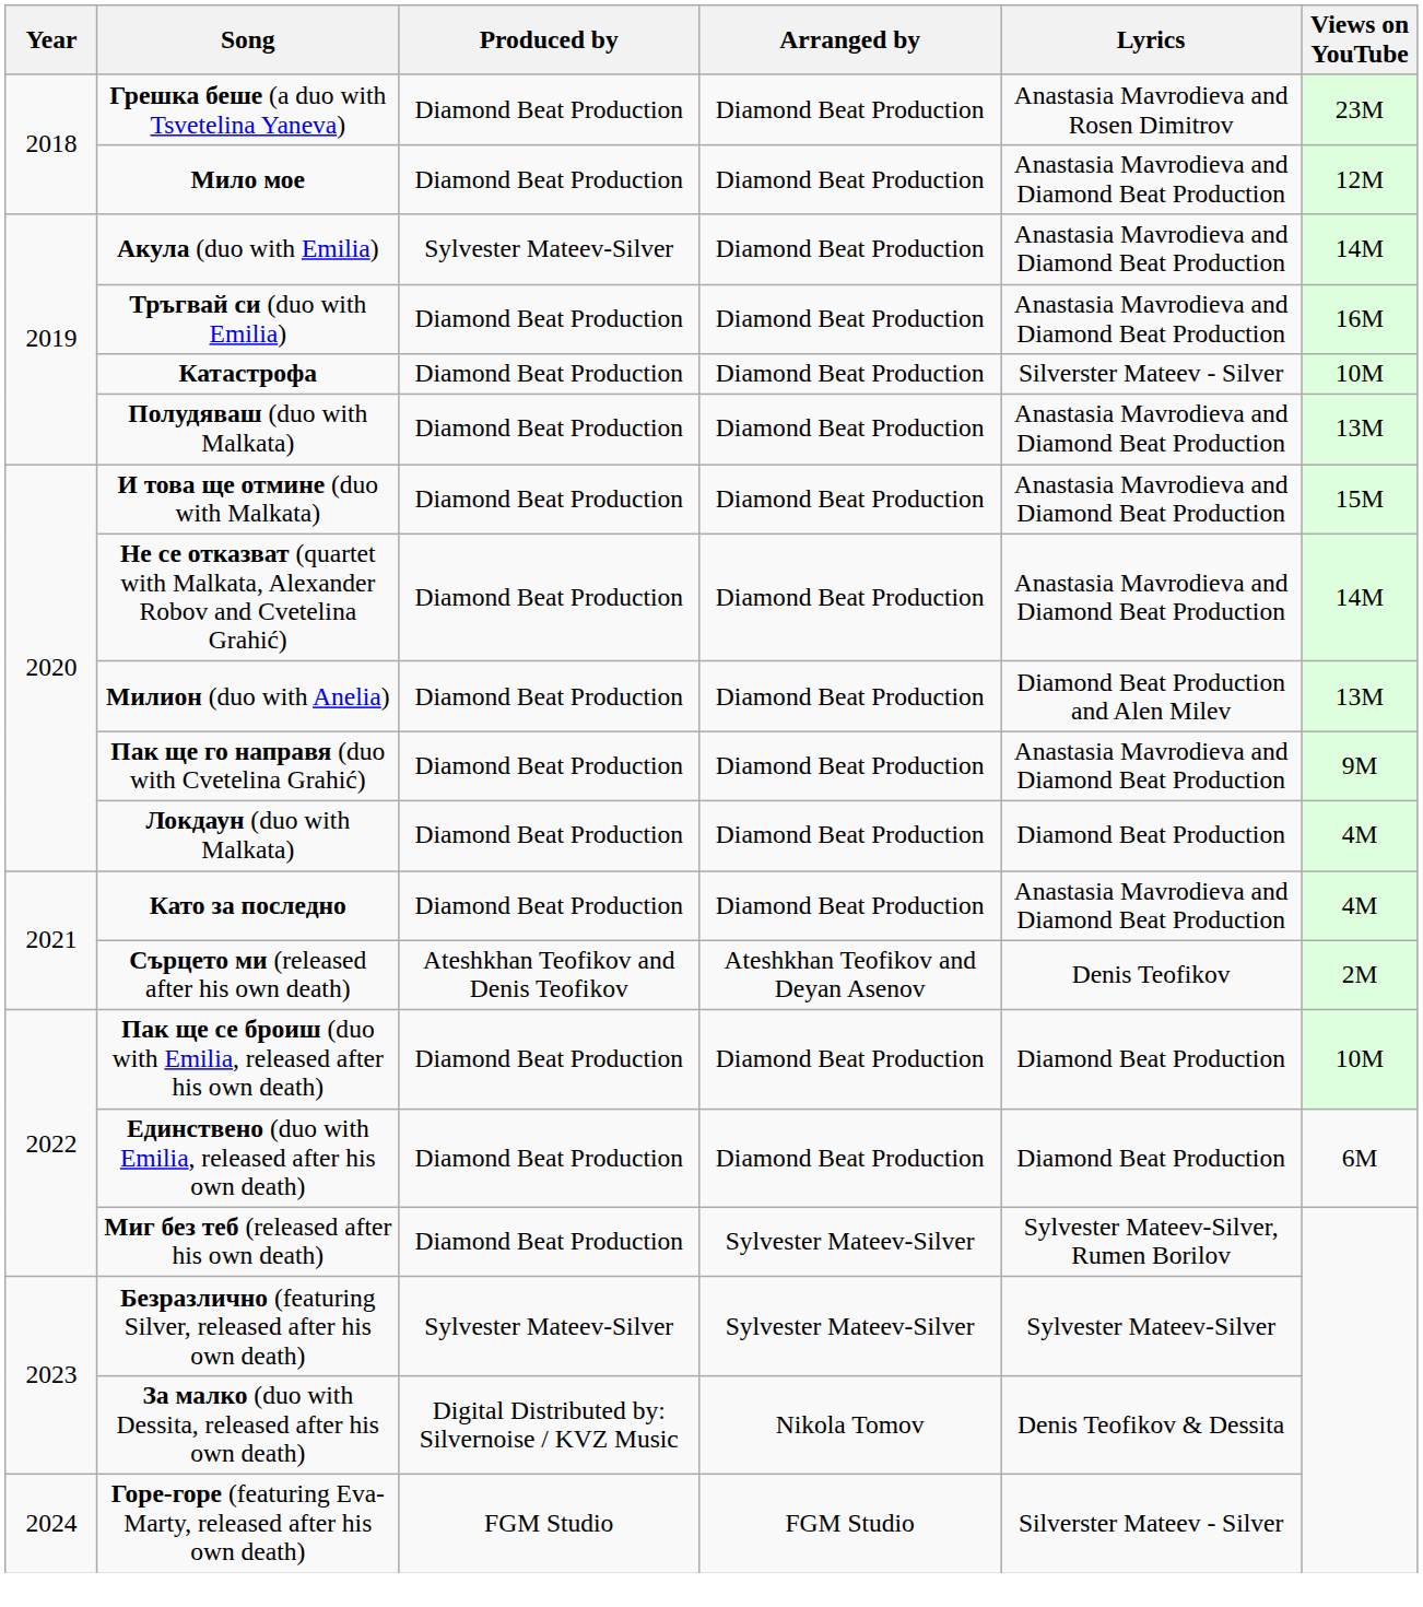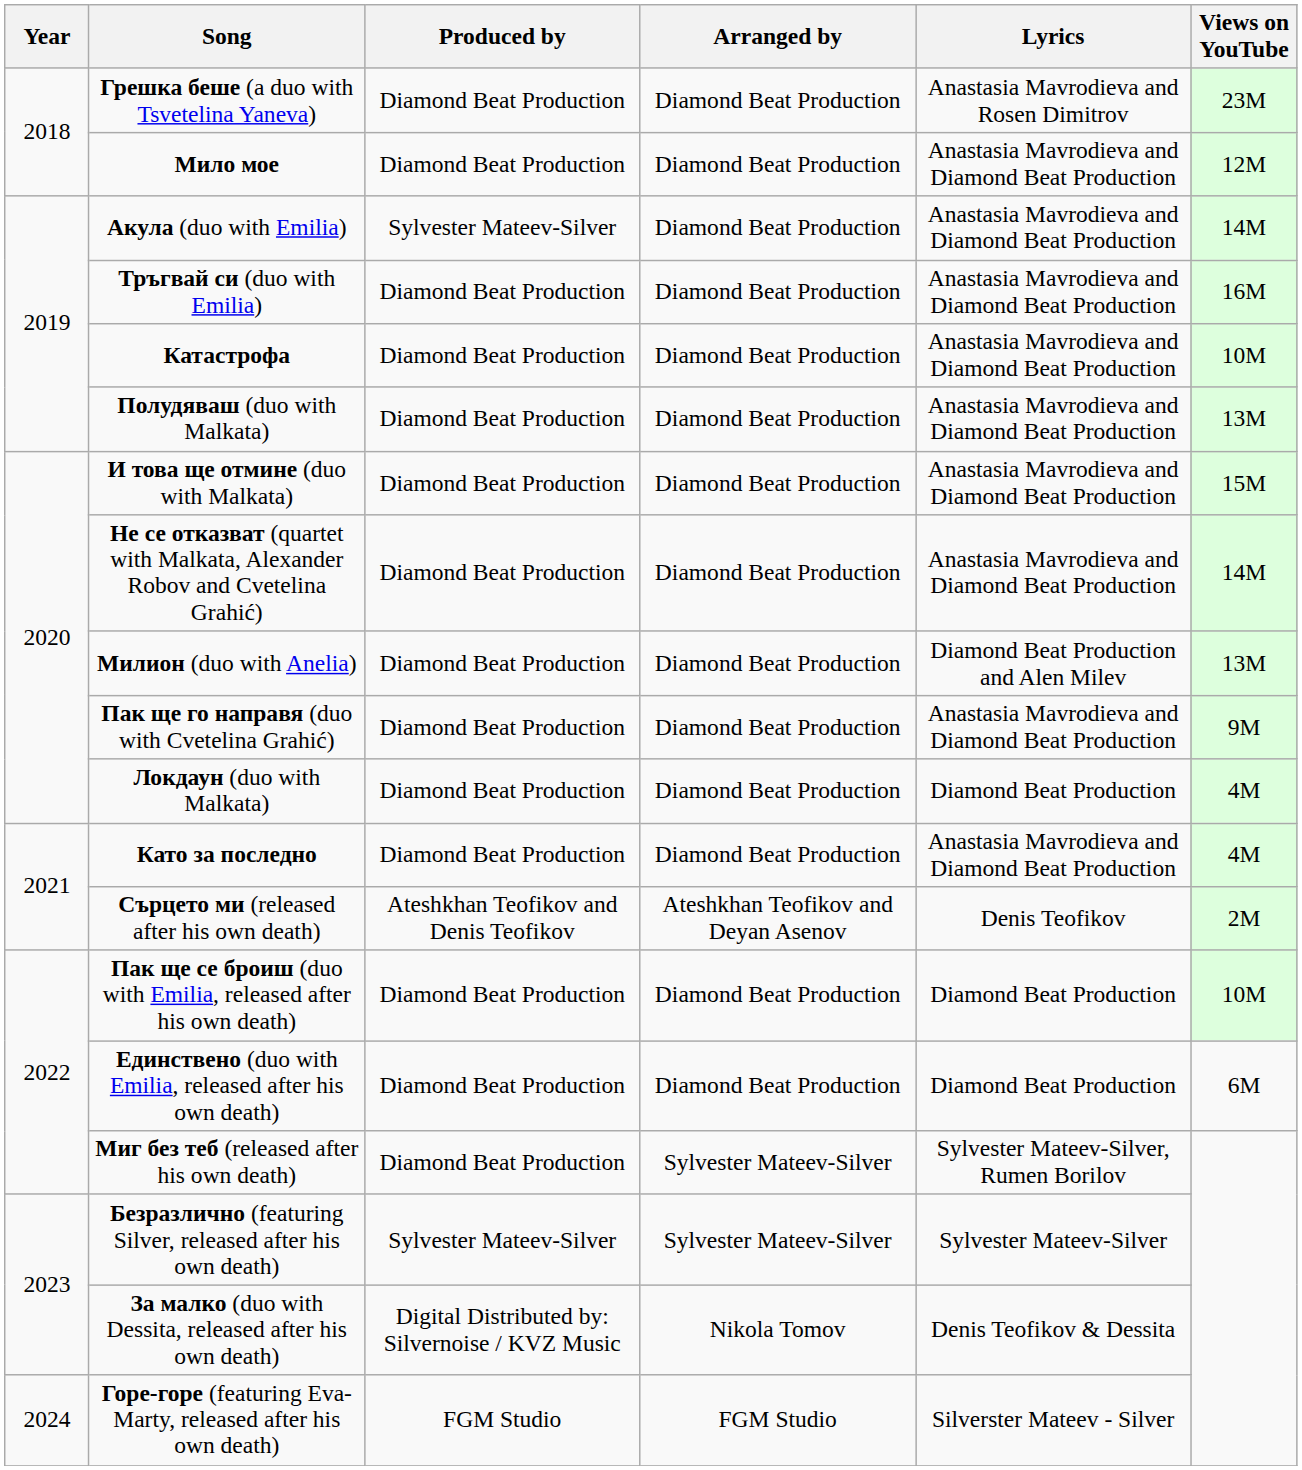Катастрофа | Lyrics: Silverster Mateev - Silver -> Anastasia Mavrodieva and Diamond Beat Production
